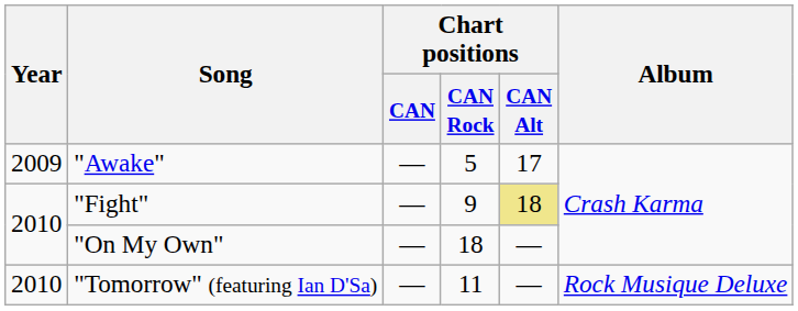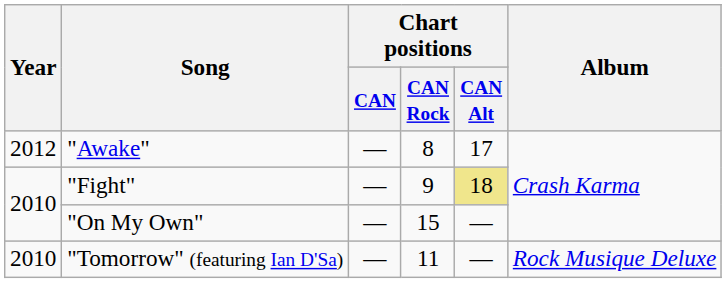"Awake" | Year: 2009 -> 2012
"Awake" | Chart positions / CAN Rock: 5 -> 8
"On My Own" | Chart positions / CAN Rock: 18 -> 15
